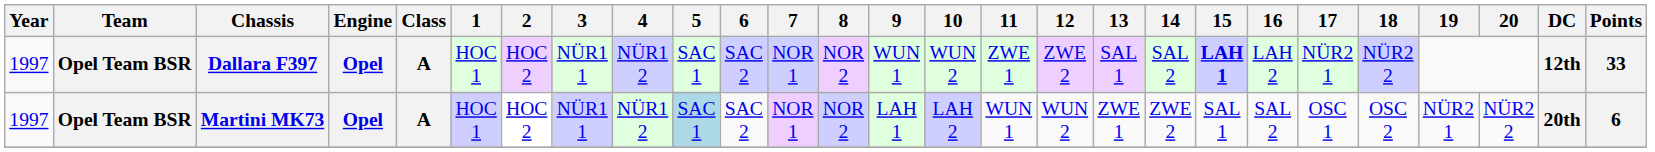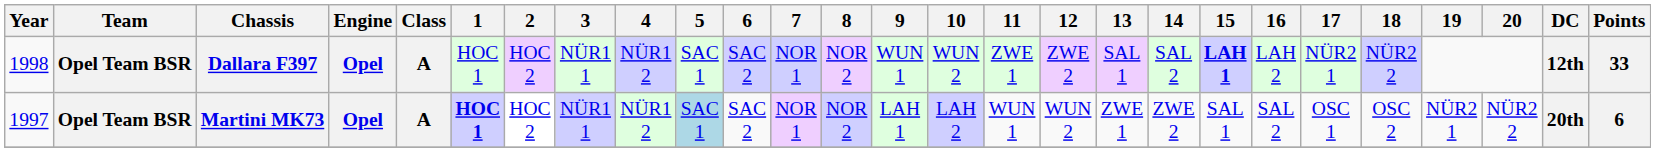Dallara F397 | Year: 1997 -> 1998
Martini MK73 | 1: normal -> bold
